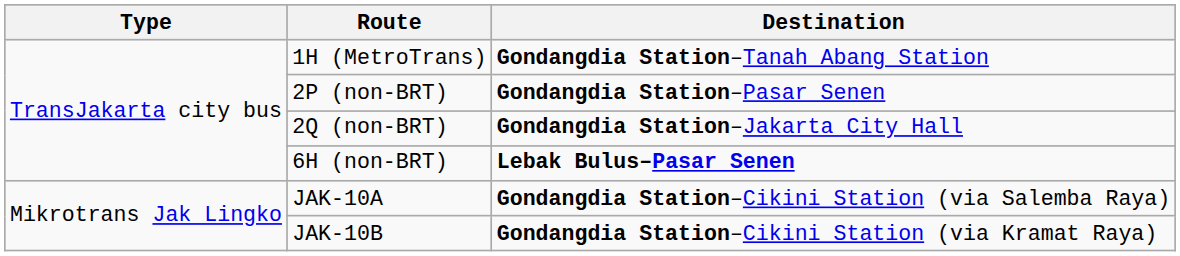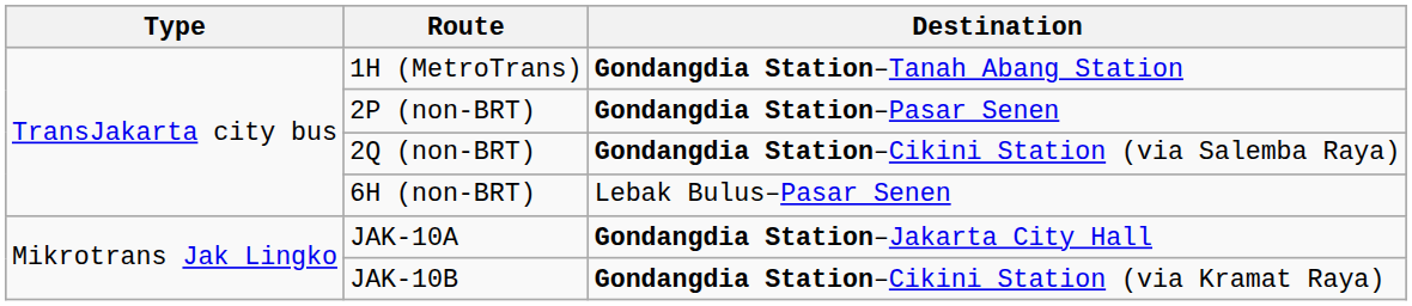2Q (non-BRT) | Destination: Gondangdia Station–Jakarta City Hall -> Gondangdia Station–Cikini Station (via Salemba Raya)
6H (non-BRT) | Destination: bold -> normal
JAK-10A | Destination: Gondangdia Station–Cikini Station (via Salemba Raya) -> Gondangdia Station–Jakarta City Hall
